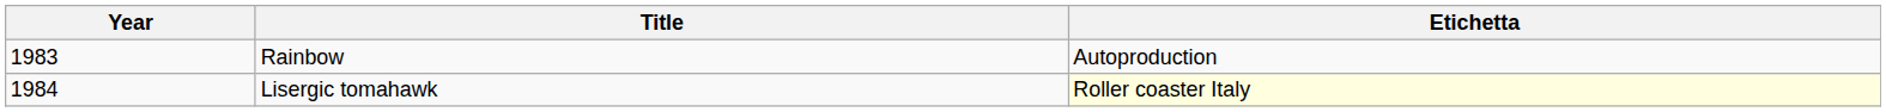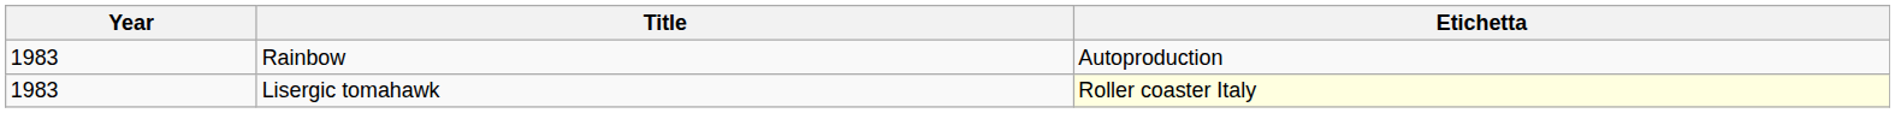Lisergic tomahawk | Year: 1984 -> 1983
